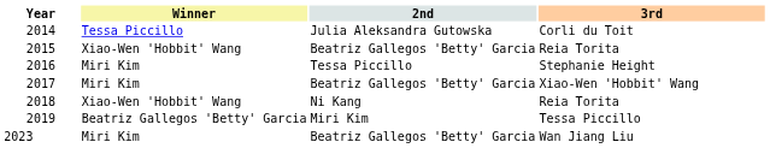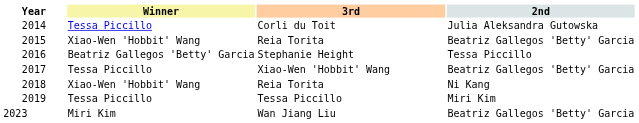columns swapped: 2nd <-> 3rd
2016 | Winner: Miri Kim -> Beatriz Gallegos 'Betty' Garcia
2017 | Winner: Miri Kim -> Tessa Piccillo
2019 | Winner: Beatriz Gallegos 'Betty' Garcia -> Tessa Piccillo
